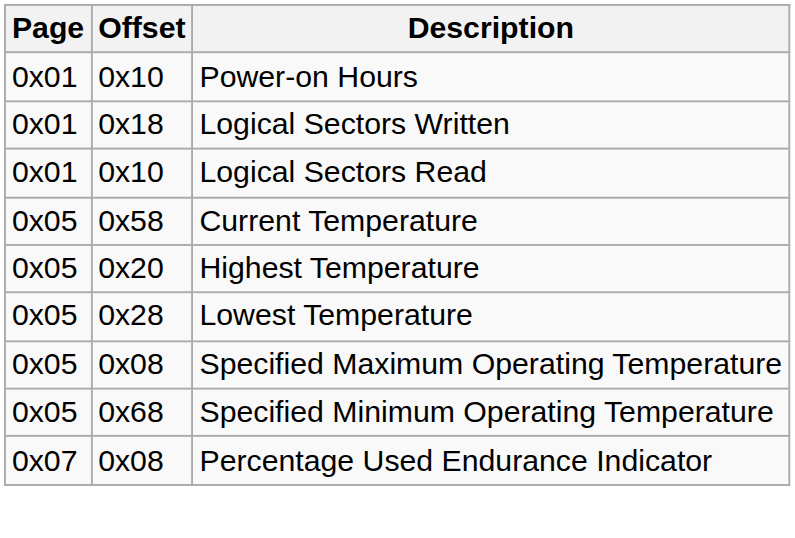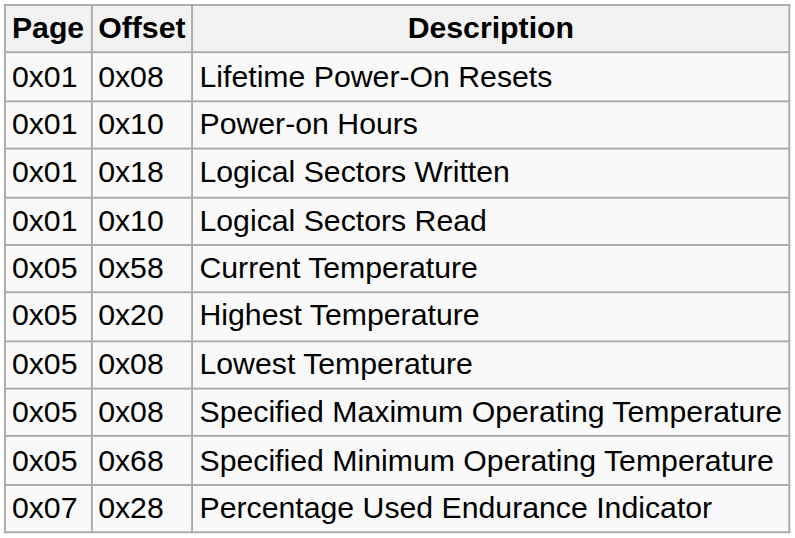+ row: 0x01 | 0x08 | Lifetime Power-On Resets
Lowest Temperature | Offset: 0x28 -> 0x08
Percentage Used Endurance Indicator | Offset: 0x08 -> 0x28
